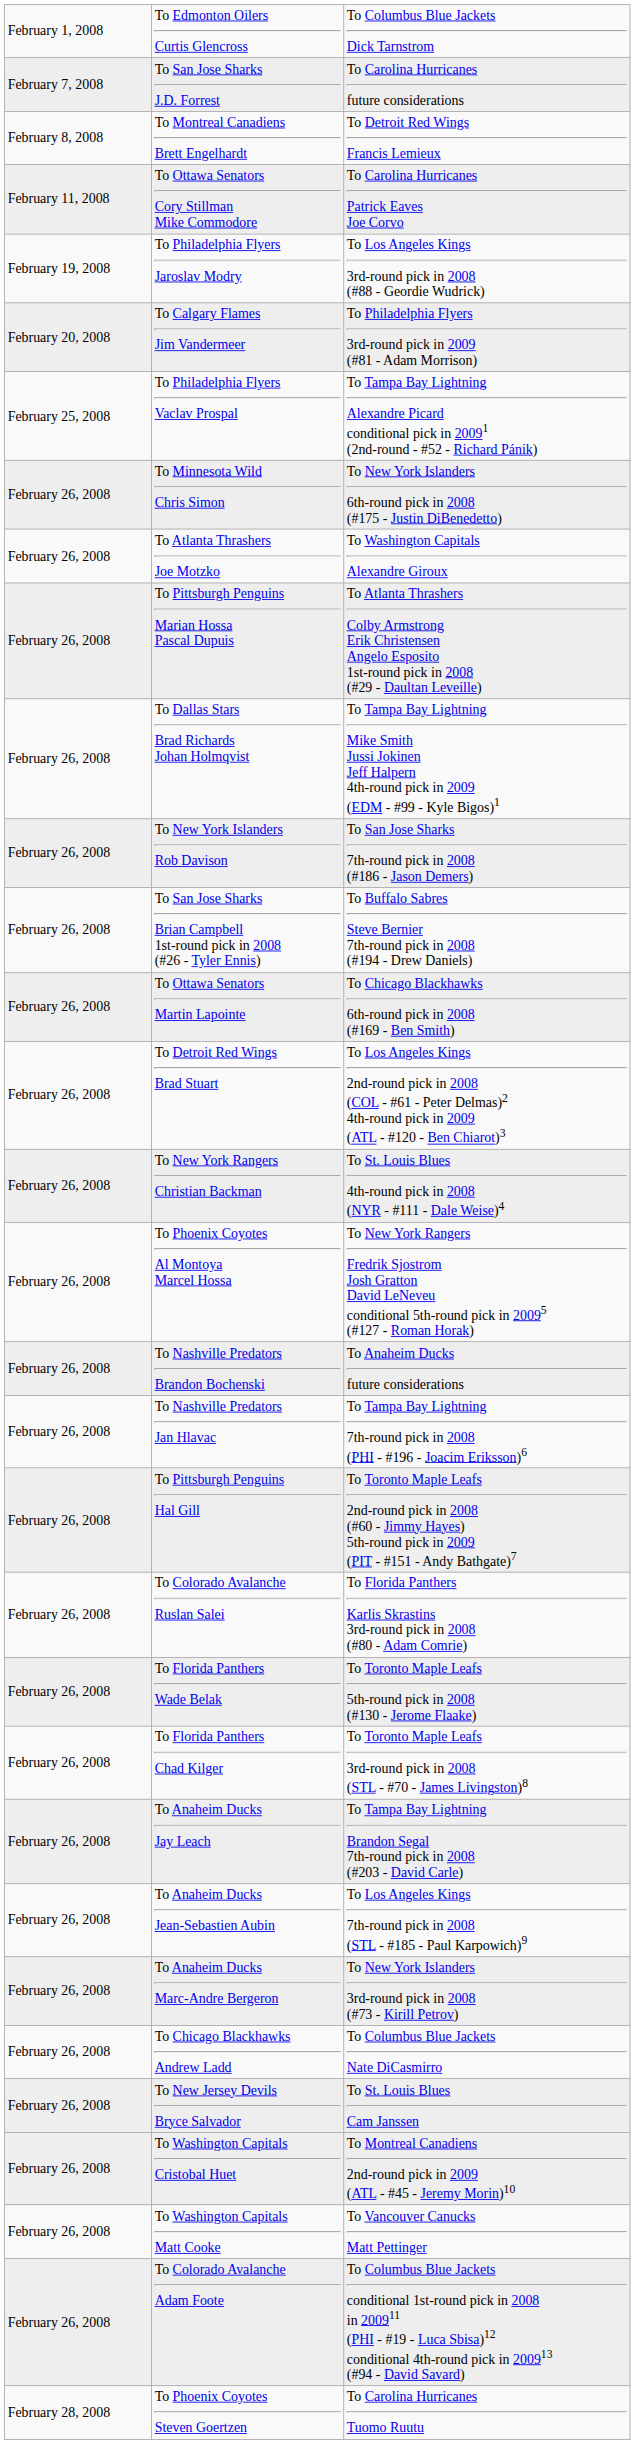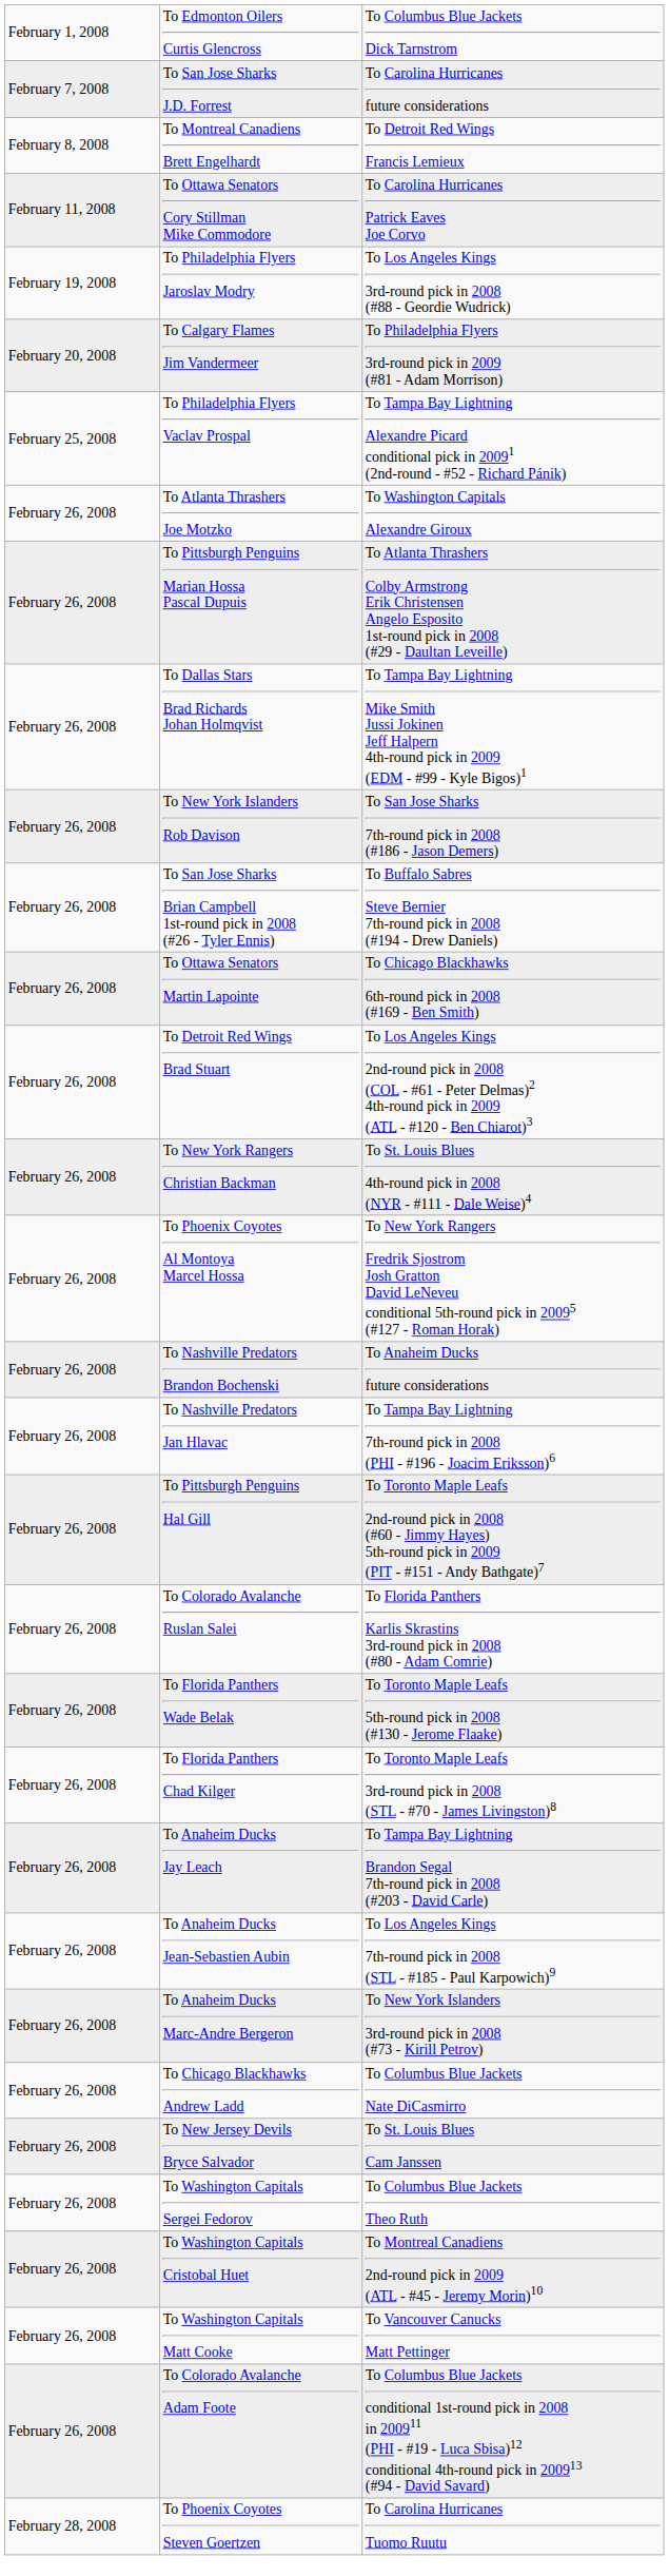- row: February 26, 2008 | To Minnesota Wild Chris Simon | To New York Islanders 6th-round pick in 2008 (#175 - Justin DiBenedetto)
+ row: February 26, 2008 | To Washington Capitals Sergei Fedorov | To Columbus Blue Jackets Theo Ruth
